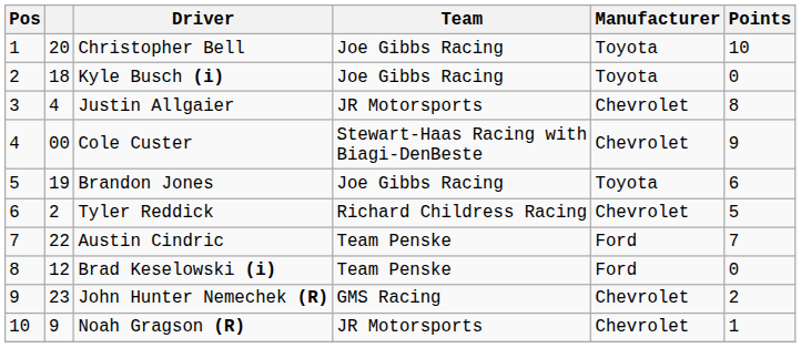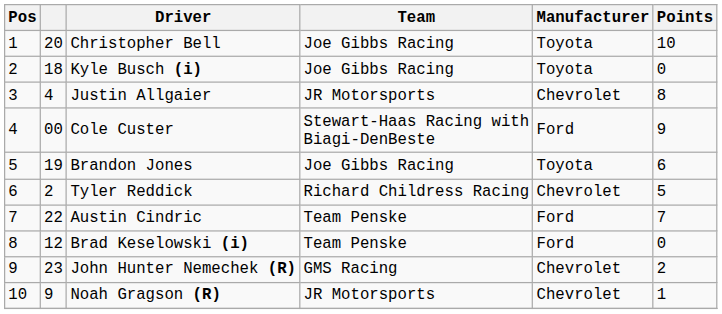Cole Custer | Manufacturer: Chevrolet -> Ford
